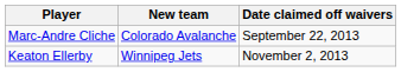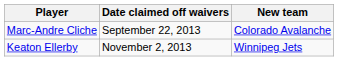columns swapped: New team <-> Date claimed off waivers
